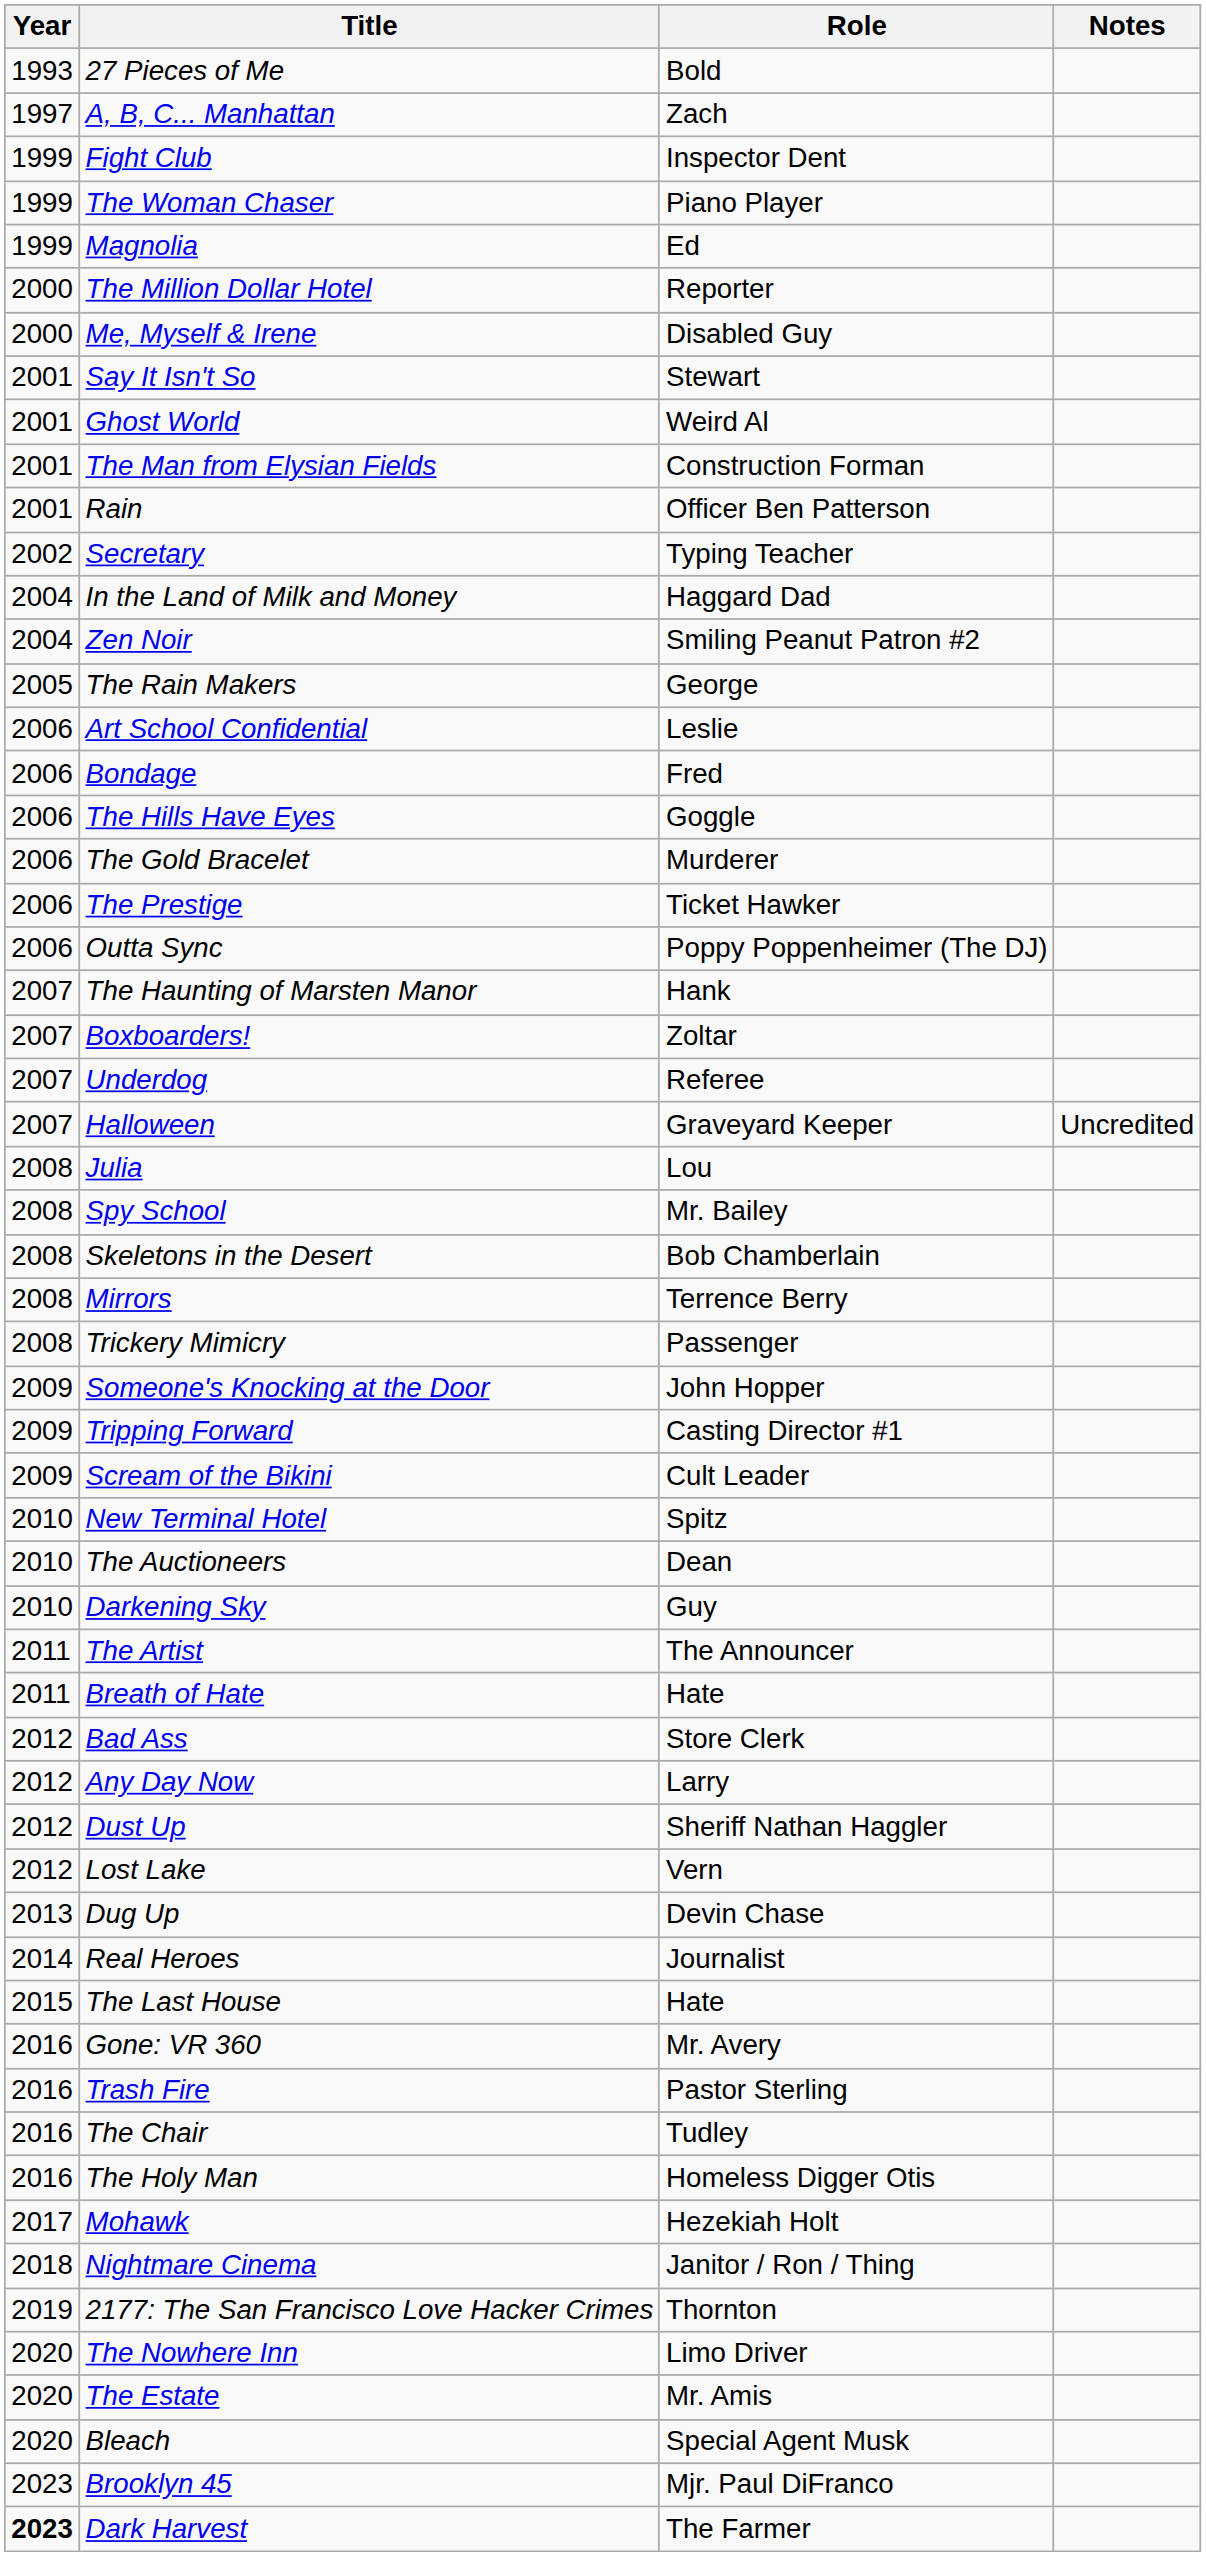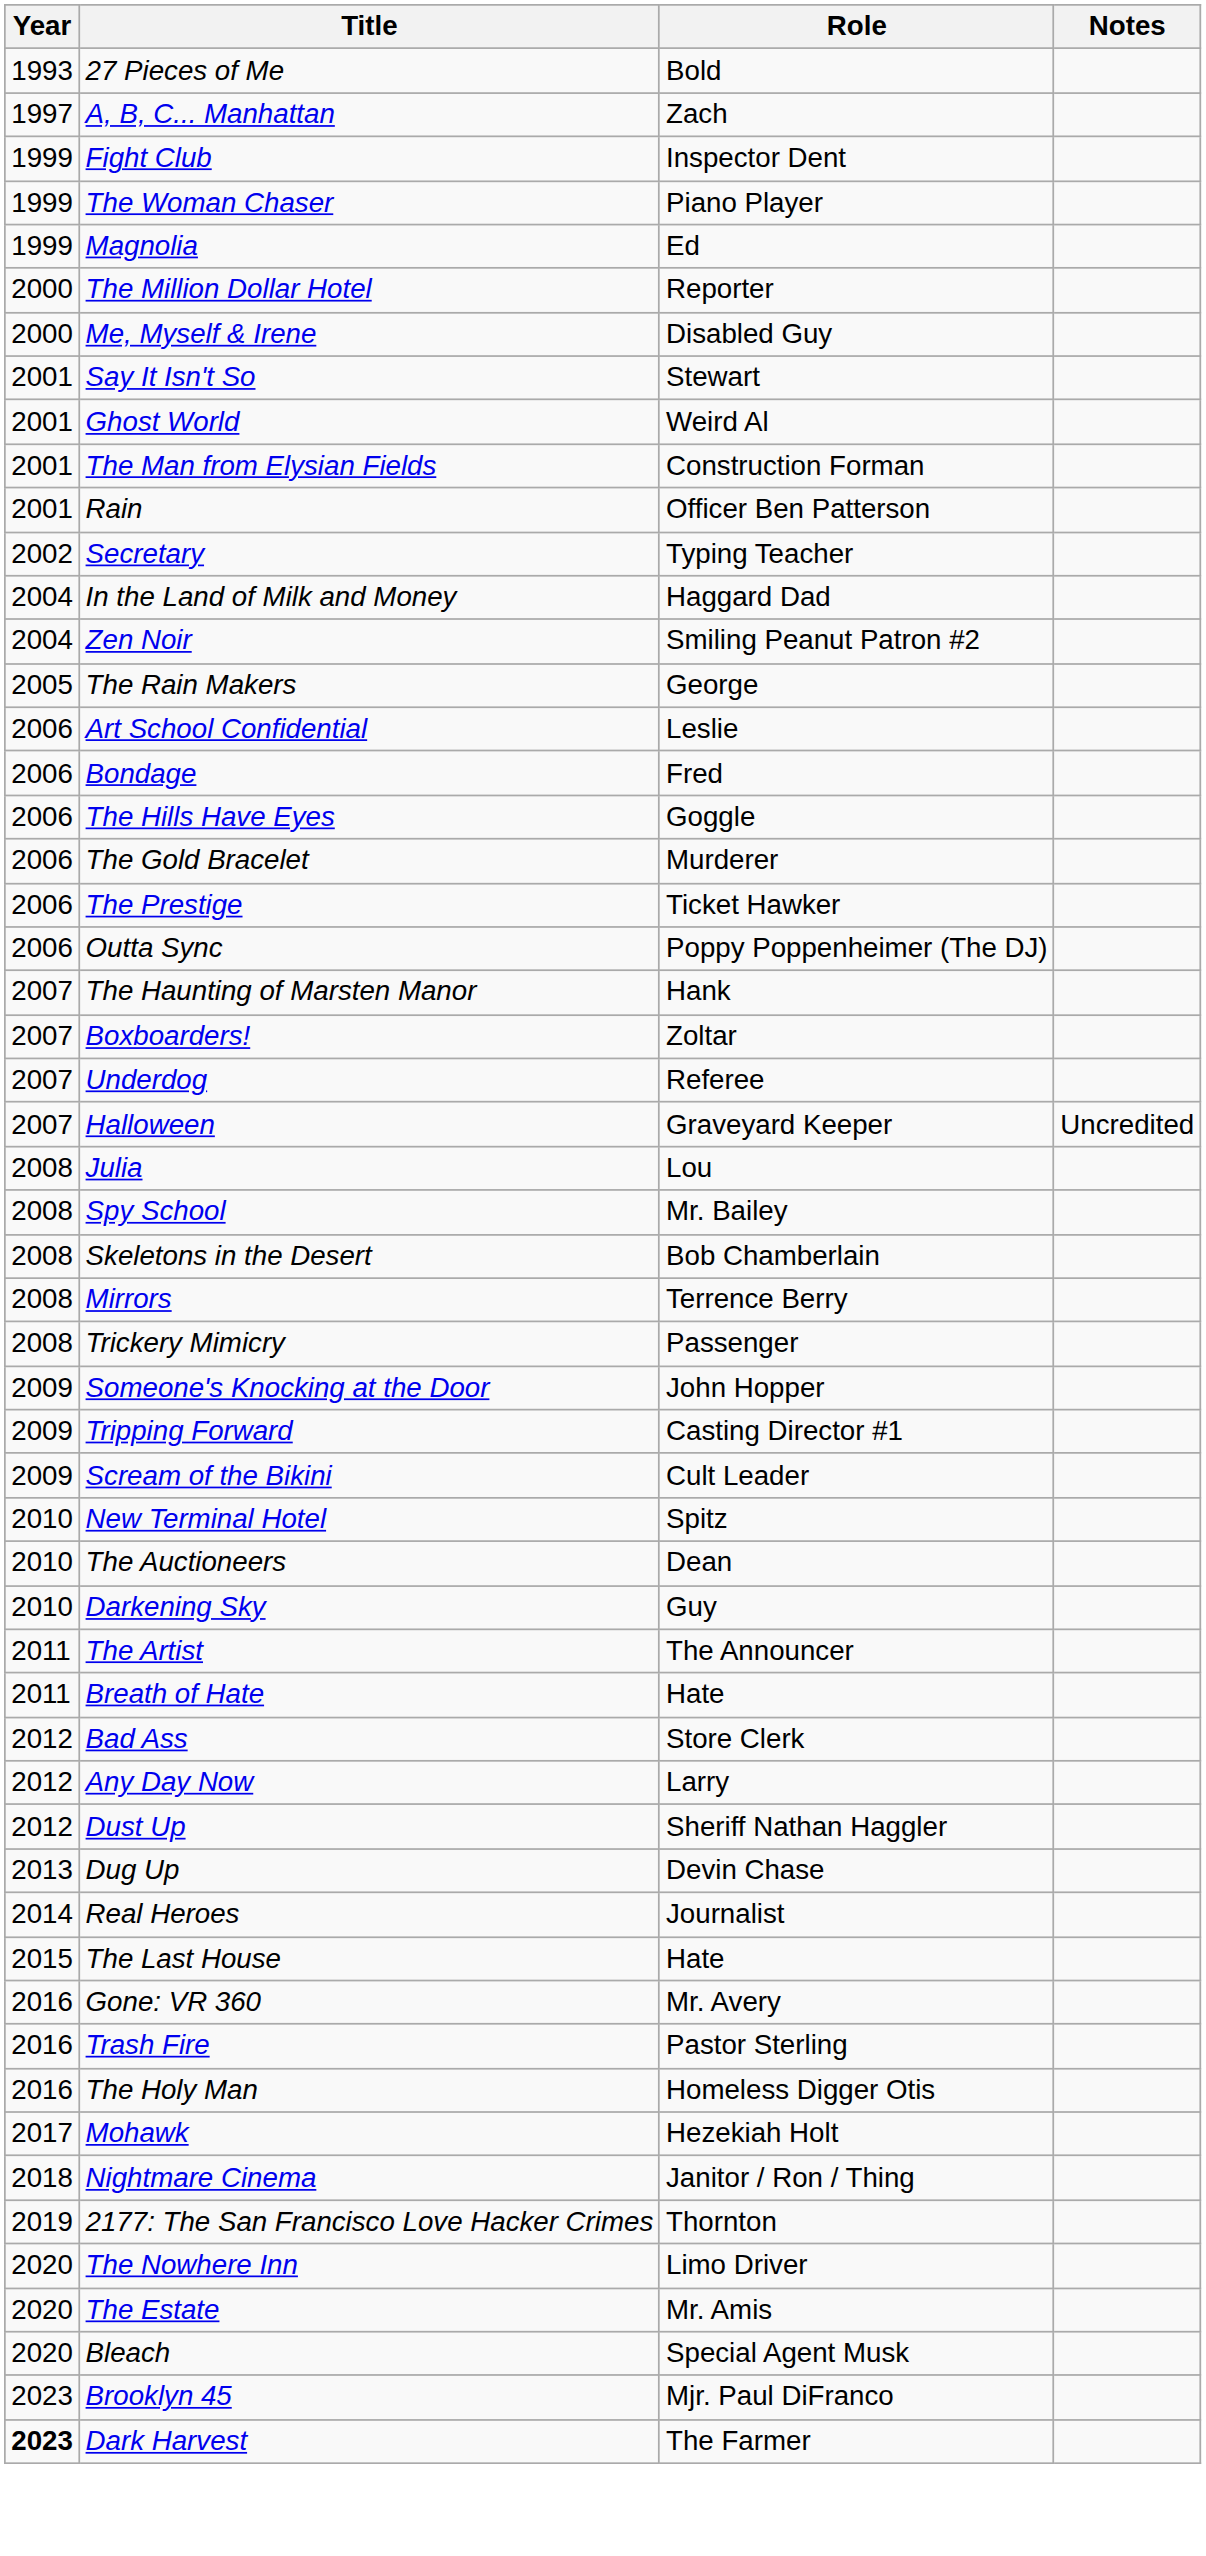- row: 2012 | Lost Lake | Vern
- row: 2016 | The Chair | Tudley
